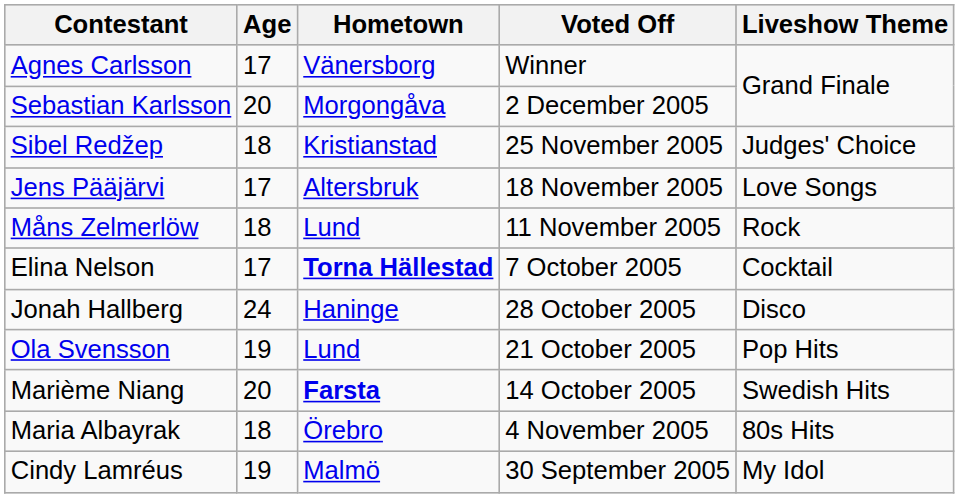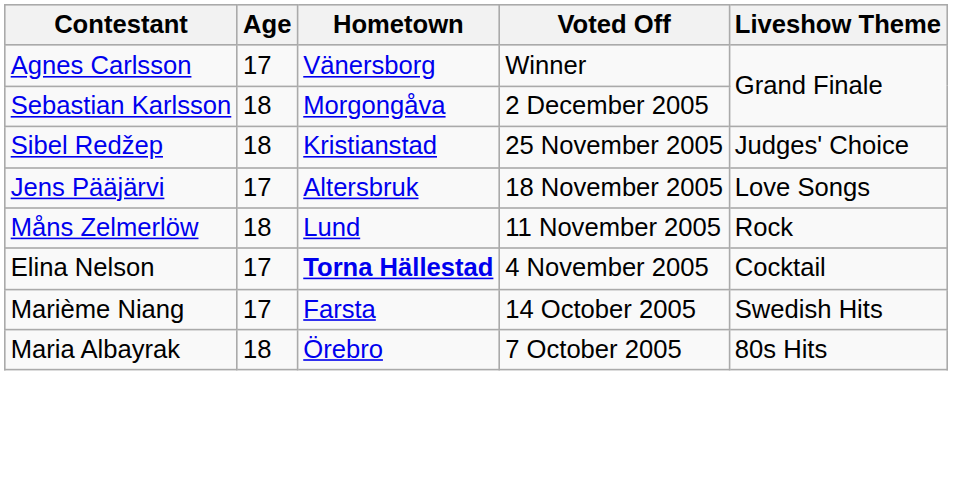Sebastian Karlsson | Age: 20 -> 18
Elina Nelson | Voted Off: 7 October 2005 -> 4 November 2005
- row: Jonah Hallberg | 24 | Haninge | 28 October 2005 | Disco
- row: Ola Svensson | 19 | Lund | 21 October 2005 | Pop Hits
Marième Niang | Age: 20 -> 17
Marième Niang | Hometown: bold -> normal
Maria Albayrak | Voted Off: 4 November 2005 -> 7 October 2005
- row: Cindy Lamréus | 19 | Malmö | 30 September 2005 | My Idol
